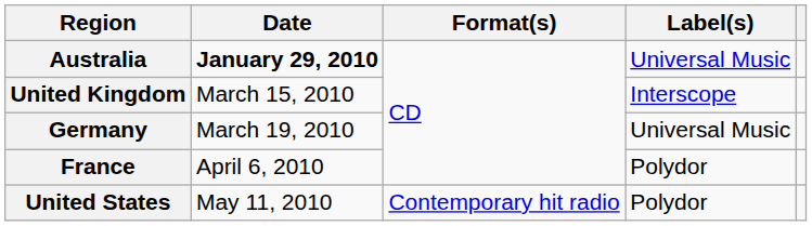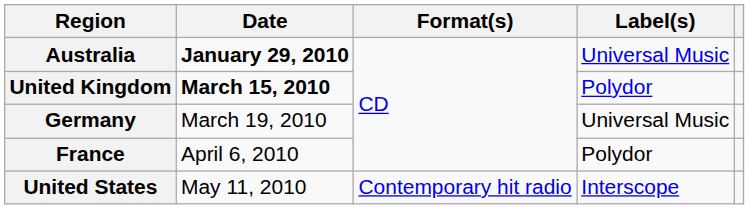United Kingdom | Date: normal -> bold
United Kingdom | Label(s): Interscope -> Polydor
United States | Label(s): Polydor -> Interscope
